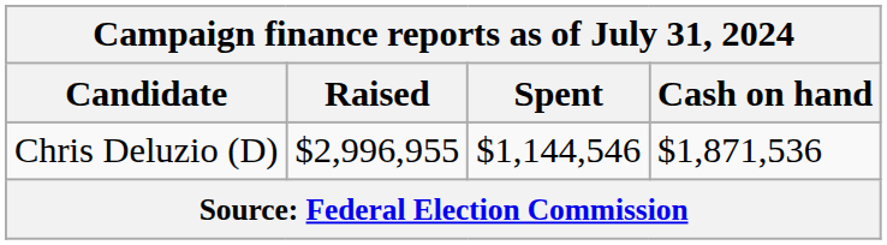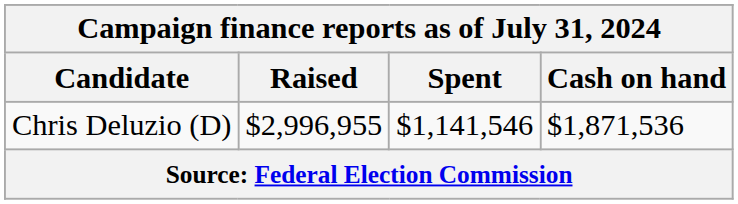Chris Deluzio (D) | Spent: $1,144,546 -> $1,141,546
